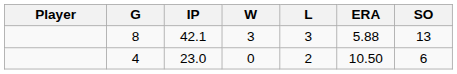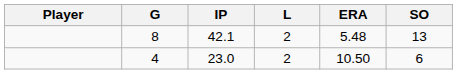- column: W | 3 | 0
8 | L: 3 -> 2
8 | ERA: 5.88 -> 5.48
